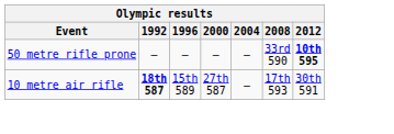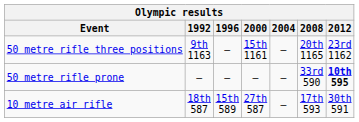+ row: 50 metre rifle three positions | 9th 1163 | — | 15th 1161 | — | 20th 1165 | 23rd 1162
10 metre air rifle | 1992: bold -> normal
